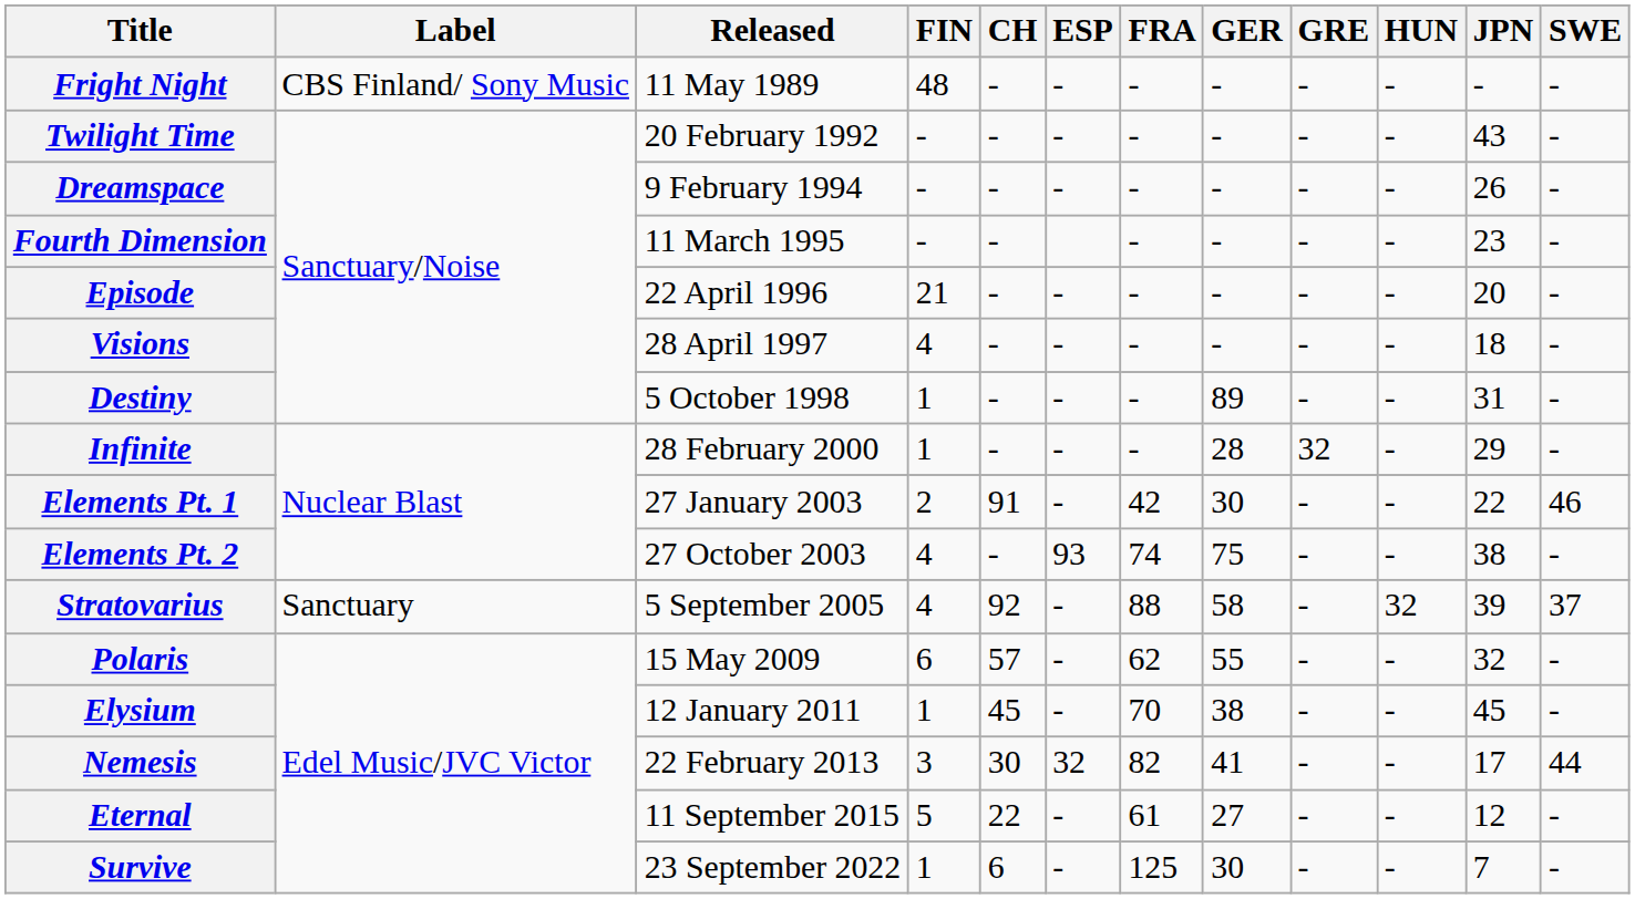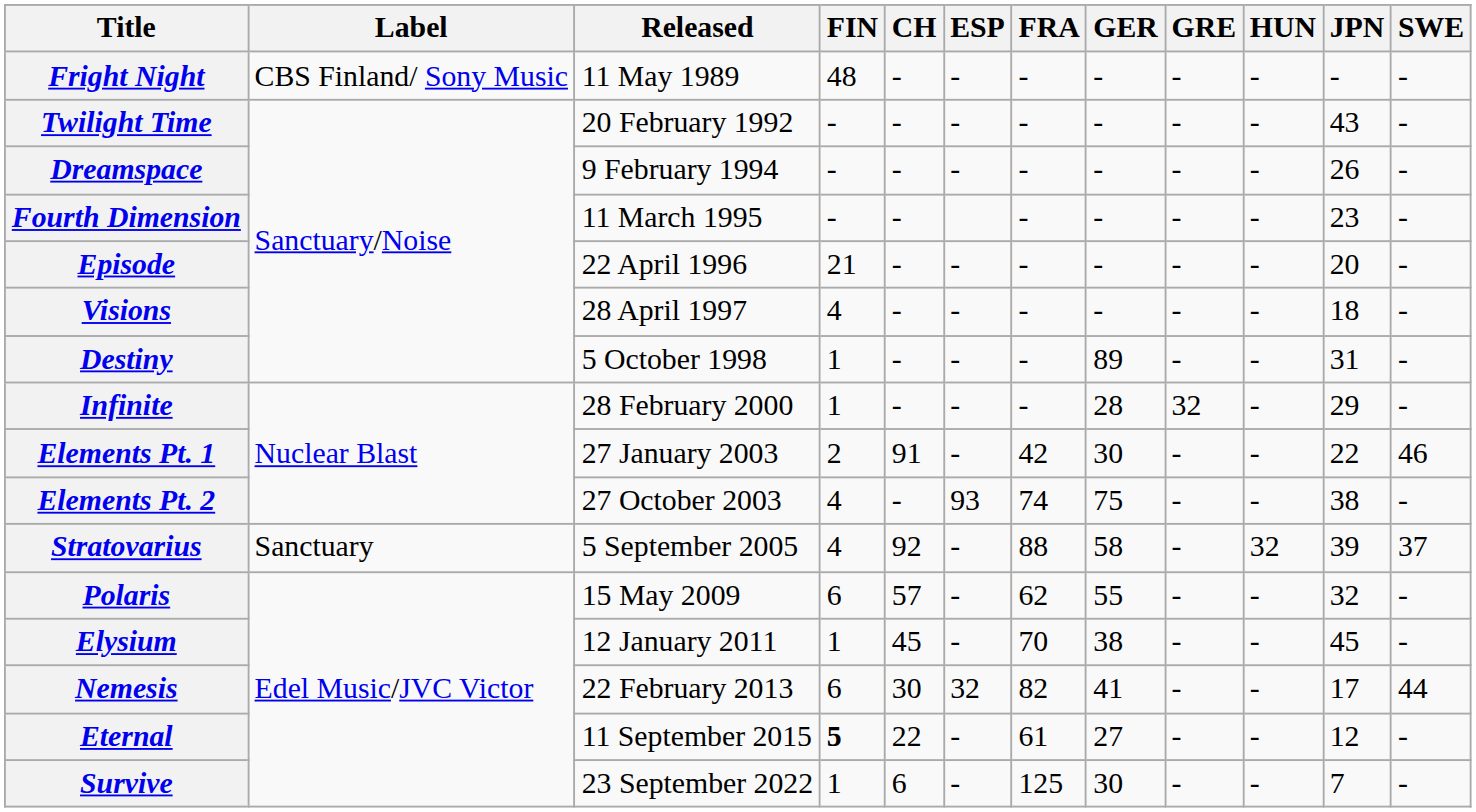Nemesis | FIN: 3 -> 6
Eternal | FIN: normal -> bold
